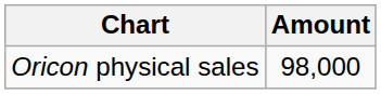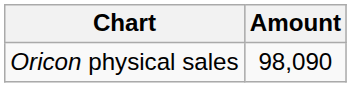Oricon physical sales | Amount: 98,000 -> 98,090
